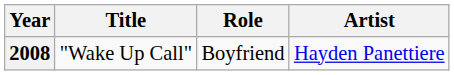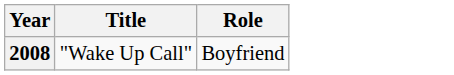- column: Artist | Hayden Panettiere
